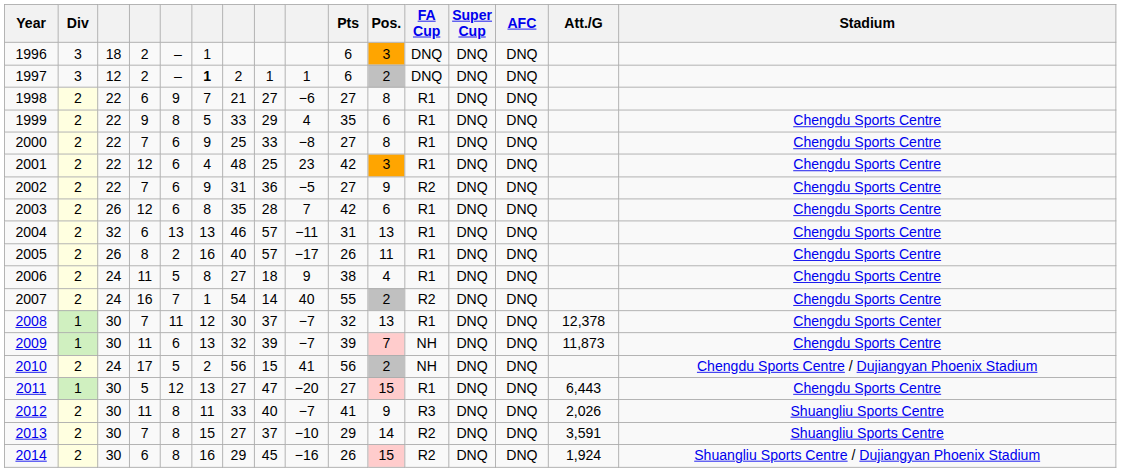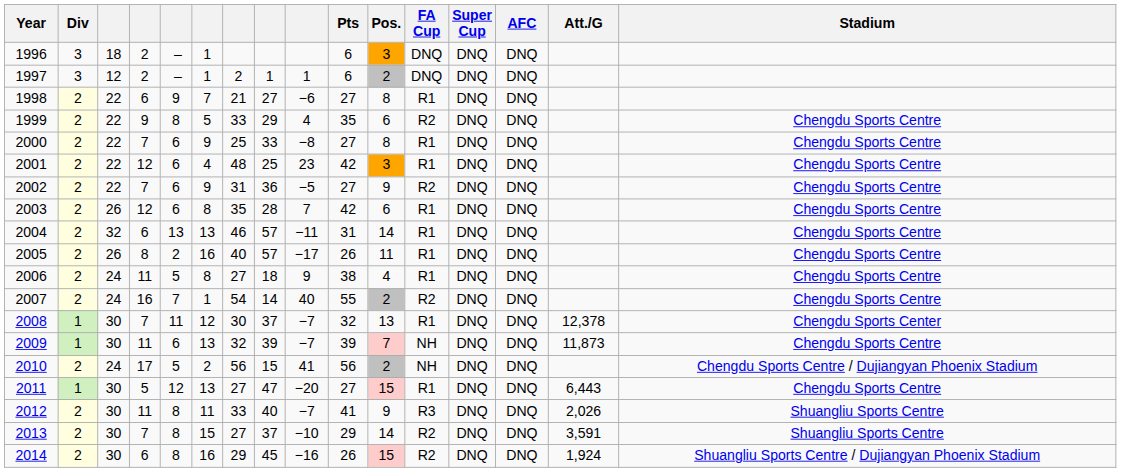1997 | column 6: bold -> normal
1999 | FA Cup: R1 -> R2
2004 | Pos.: 13 -> 14
